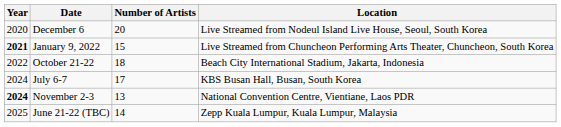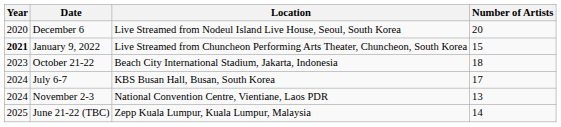columns swapped: Location <-> Number of Artists
October 21-22 | Year: 2022 -> 2023
November 2-3 | Year: bold -> normal
